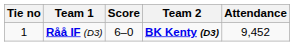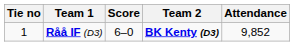Råå IF (D3) | Attendance: 9,452 -> 9,852
